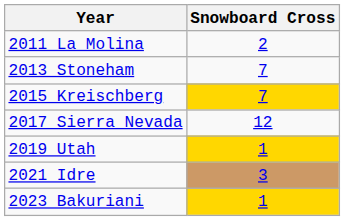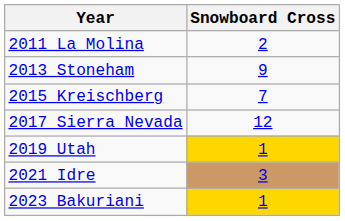2013 Stoneham | Snowboard Cross: 7 -> 9
2015 Kreischberg | Snowboard Cross: gold background -> no background
